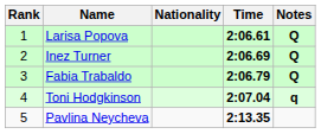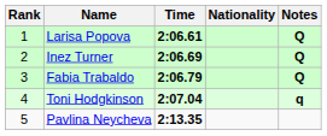columns swapped: Nationality <-> Time
